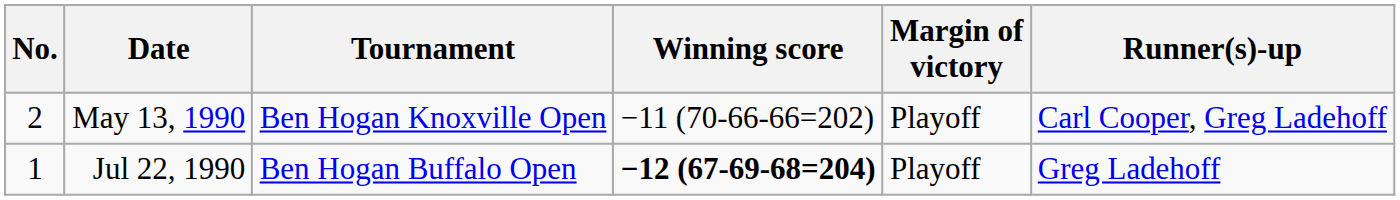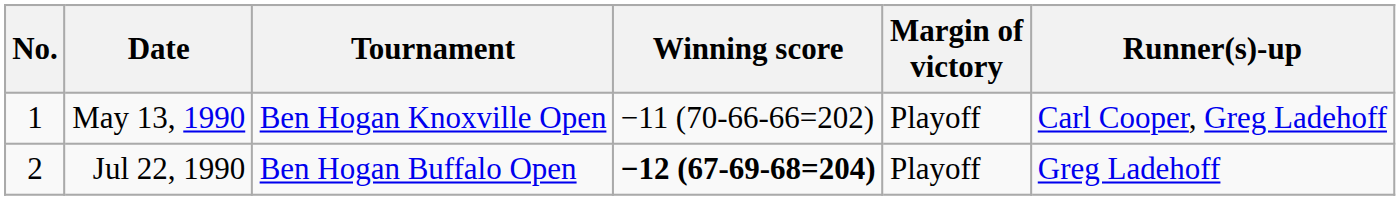May 13, 1990 | No.: 2 -> 1
Jul 22, 1990 | No.: 1 -> 2
